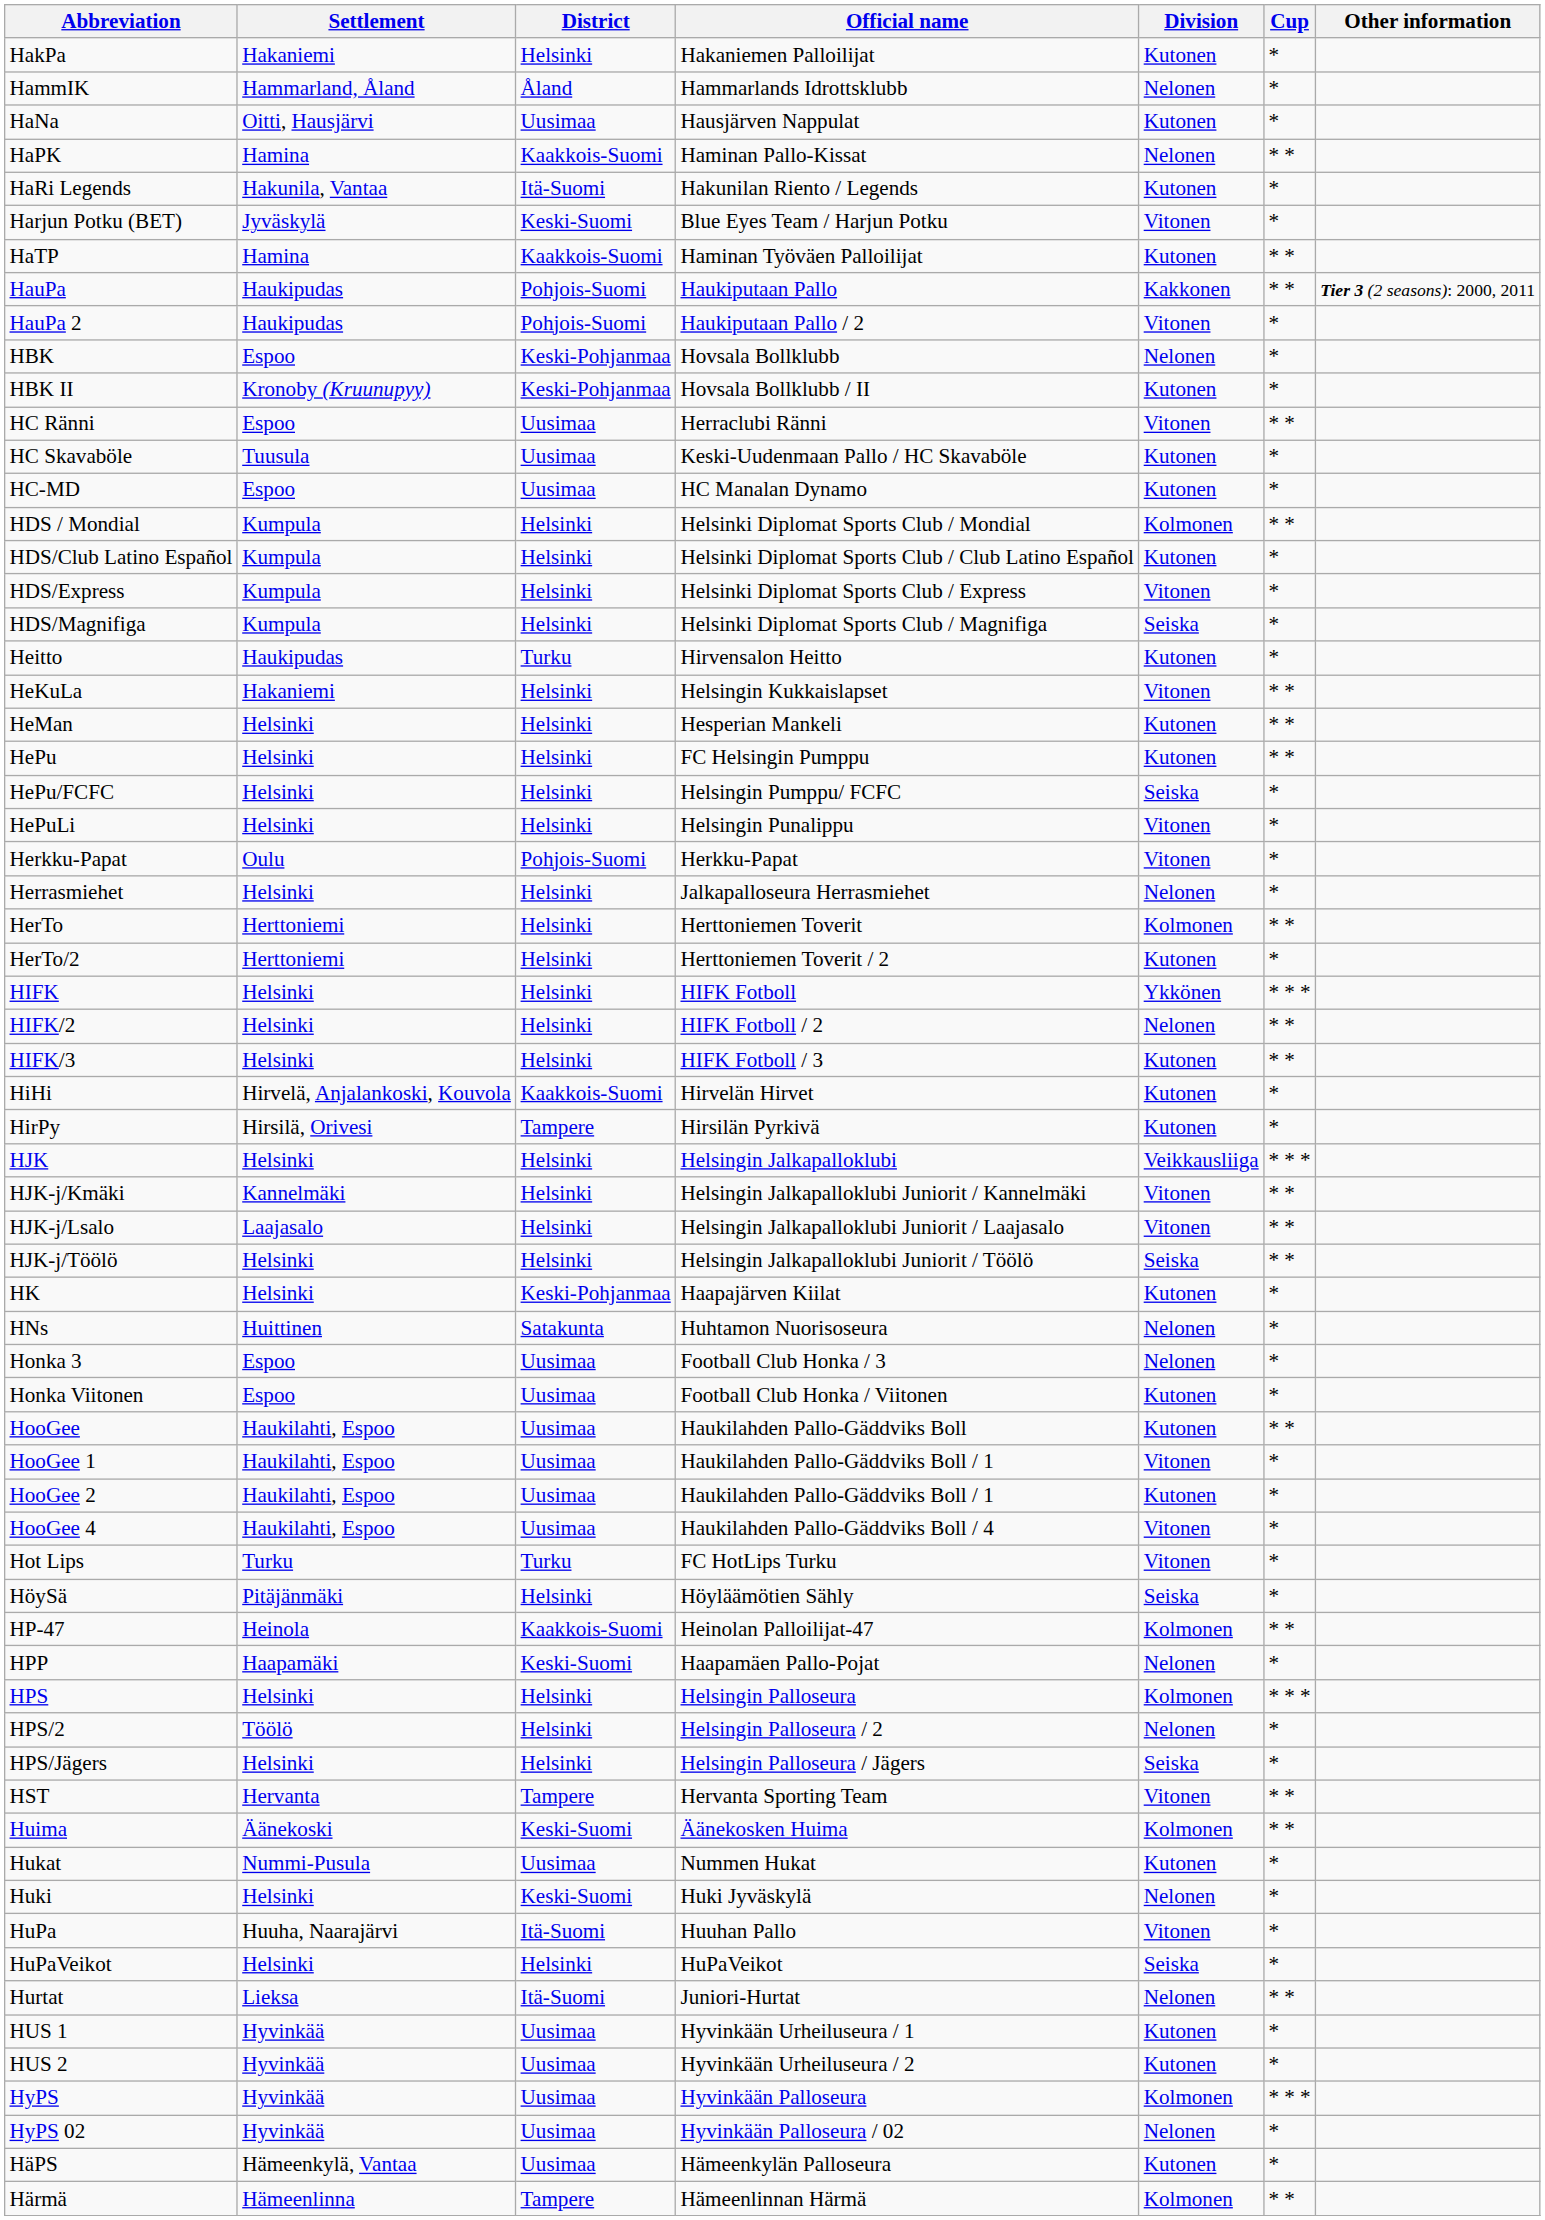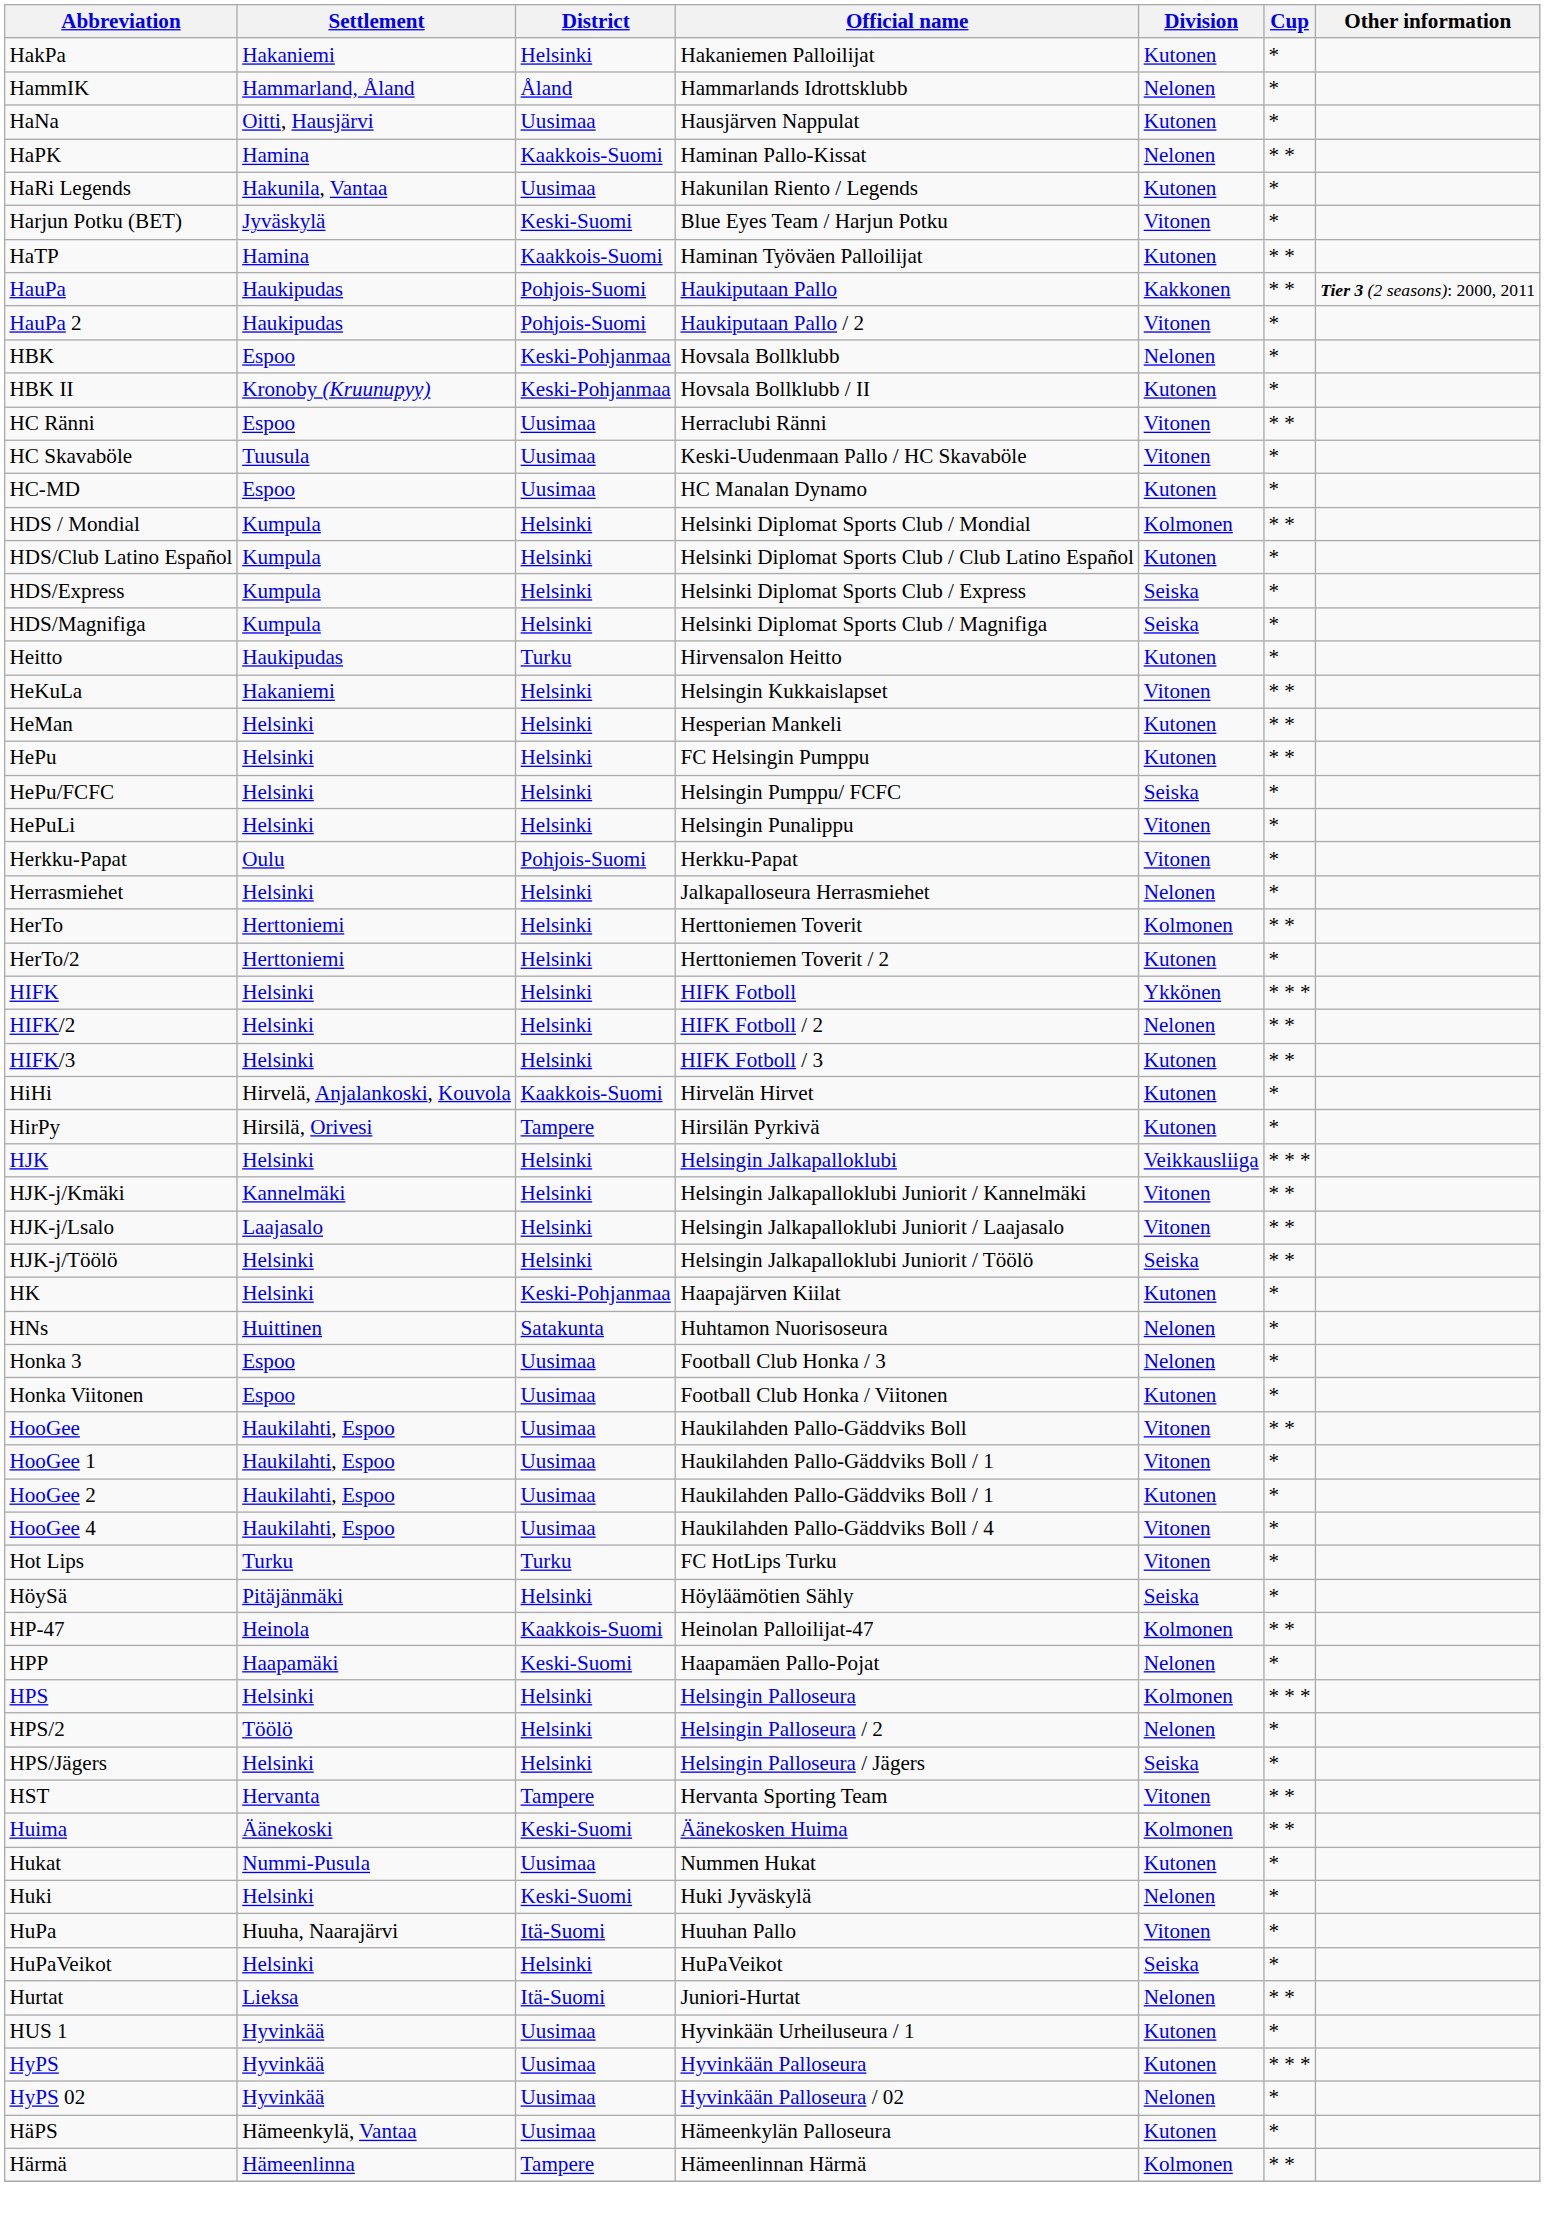HaRi Legends | District: Itä-Suomi -> Uusimaa
HC Skavaböle | Division: Kutonen -> Vitonen
HDS/Express | Division: Vitonen -> Seiska
HooGee | Division: Kutonen -> Vitonen
- row: HUS 2 | Hyvinkää | Uusimaa | Hyvinkään Urheiluseura / 2 | Kutonen | *
HyPS | Division: Kolmonen -> Kutonen
